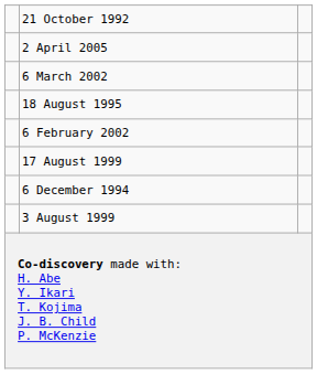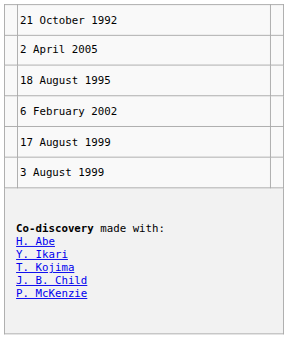- row: 6 March 2002
- row: 6 December 1994
